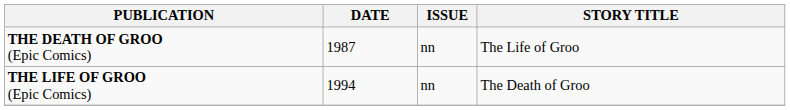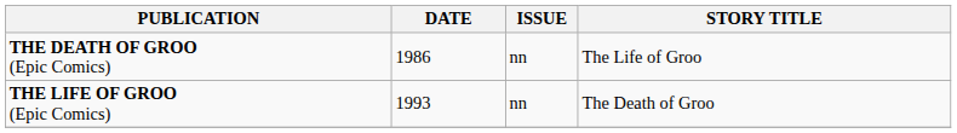THE DEATH OF GROO (Epic Comics) | DATE: 1987 -> 1986
THE LIFE OF GROO (Epic Comics) | DATE: 1994 -> 1993
